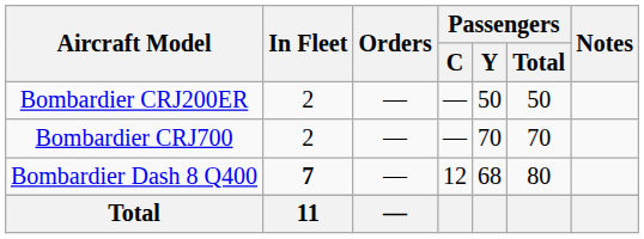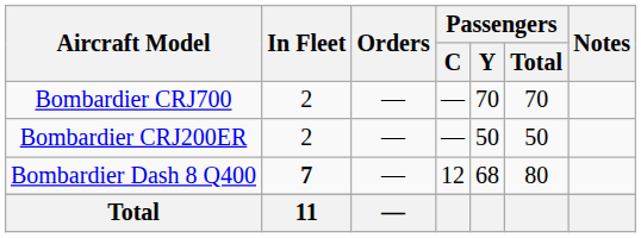rows swapped: Bombardier CRJ200ER <-> Bombardier CRJ700
